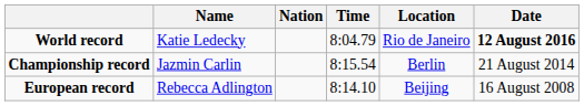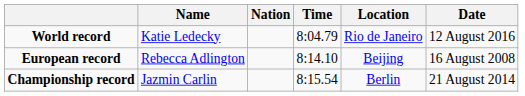World record | Date: bold -> normal
rows swapped: European record <-> Championship record
